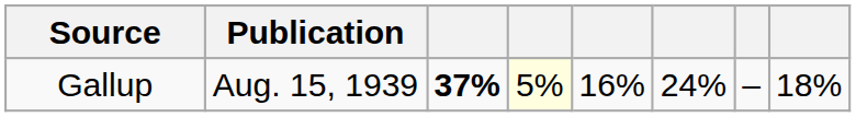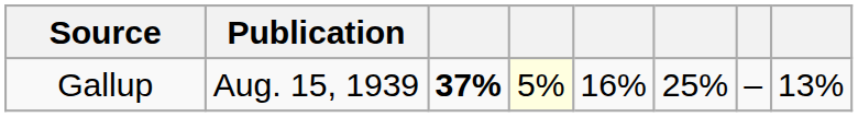Gallup | column 6: 24% -> 25%
Gallup | column 8: 18% -> 13%
